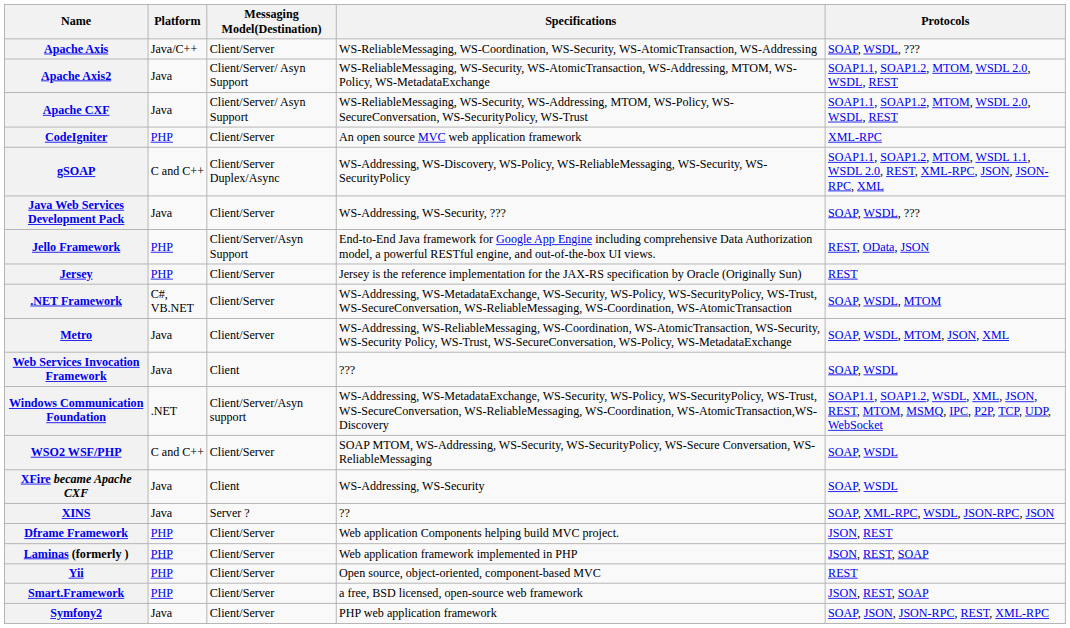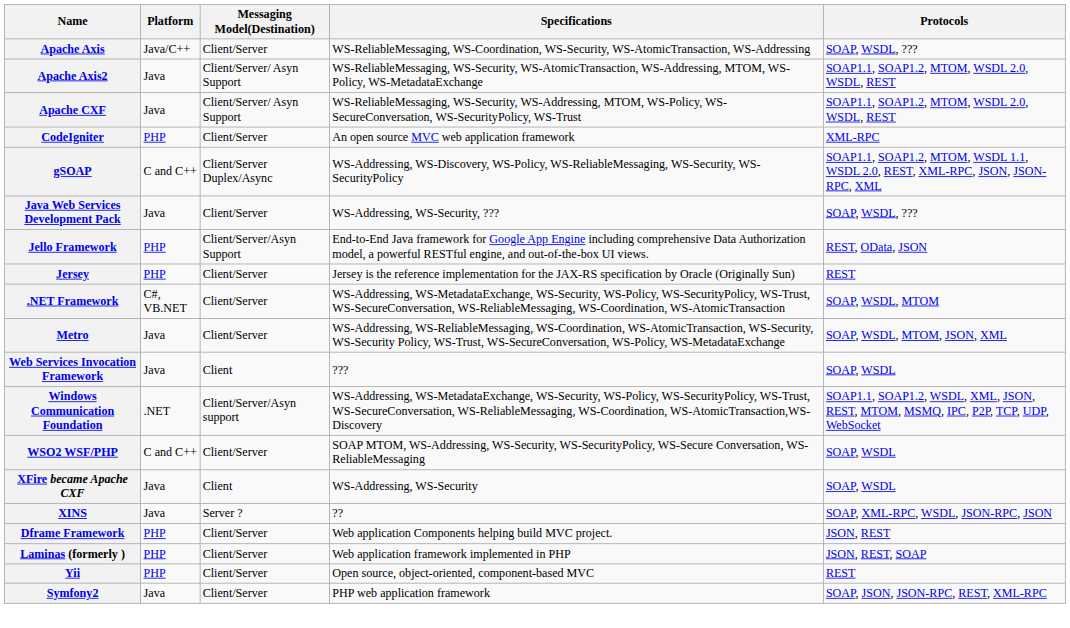- row: Smart.Framework | PHP | Client/Server | a free, BSD licensed, open-source web framework | JSON, REST, SOAP
